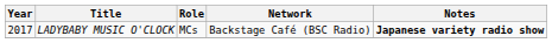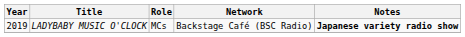LADYBABY MUSIC O'CLOCK | Year: 2017 -> 2019
